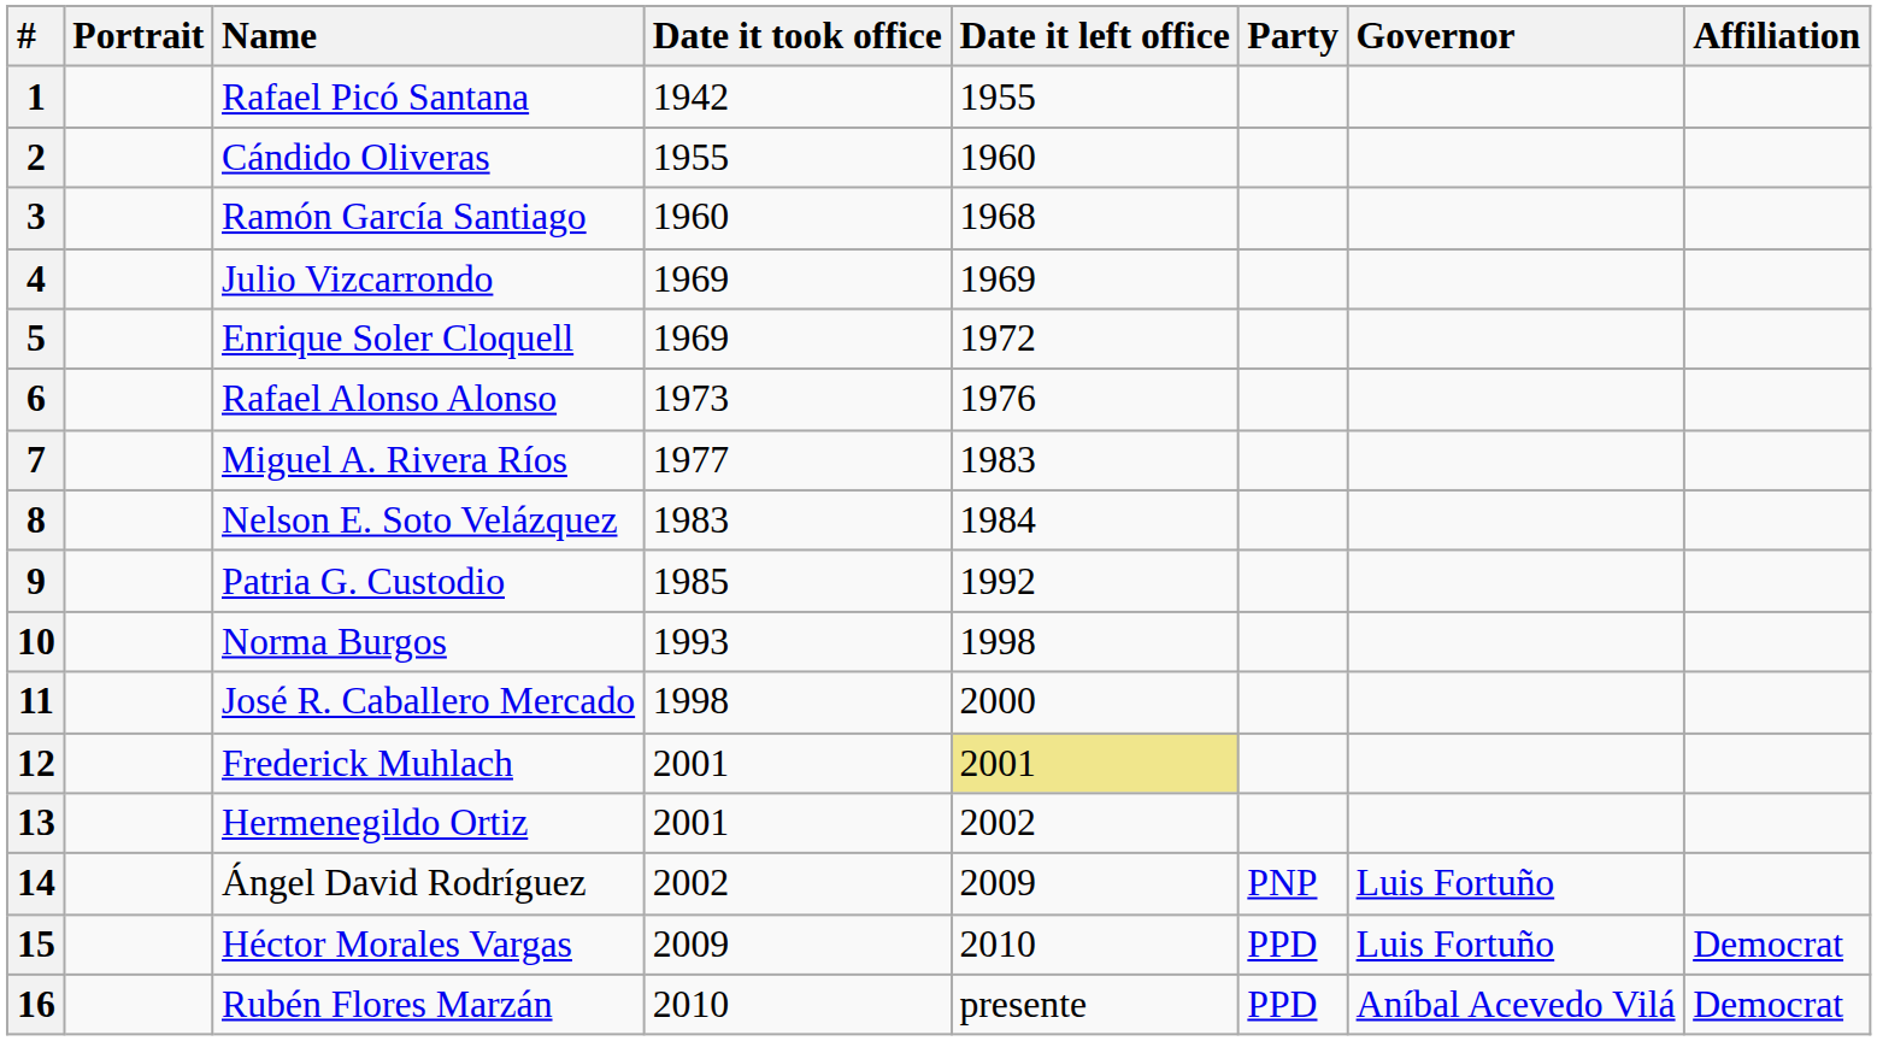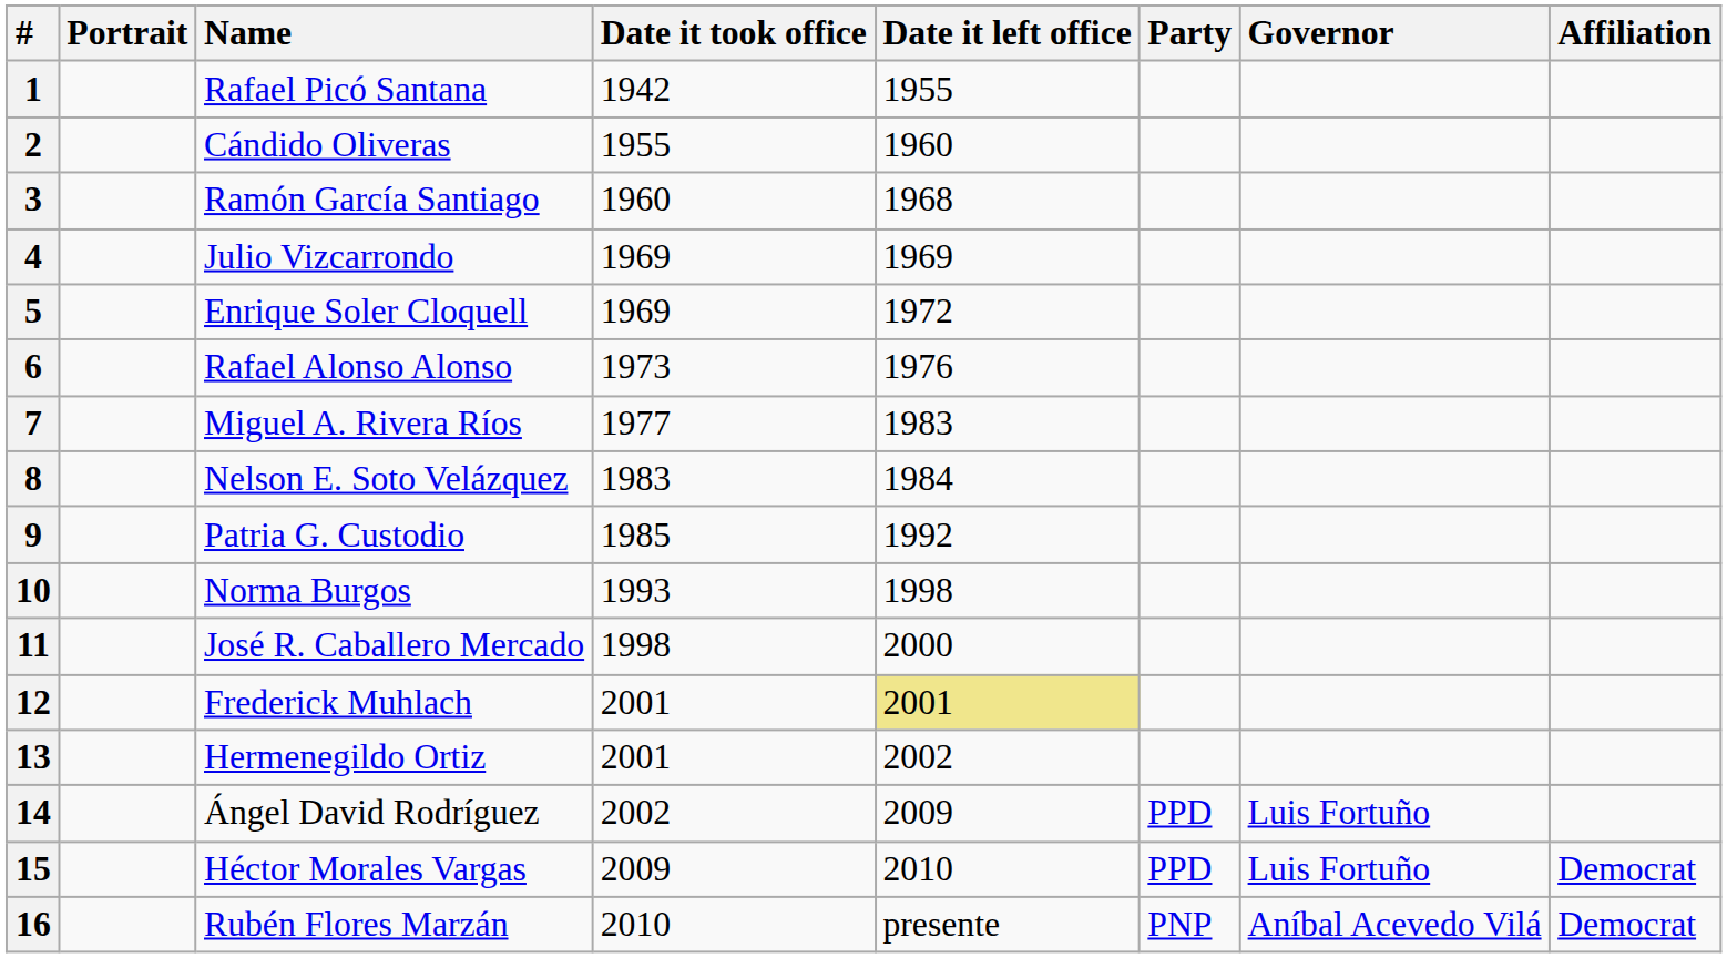14 | Party: PNP -> PPD
16 | Party: PPD -> PNP
